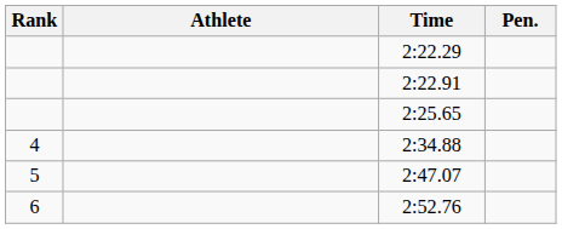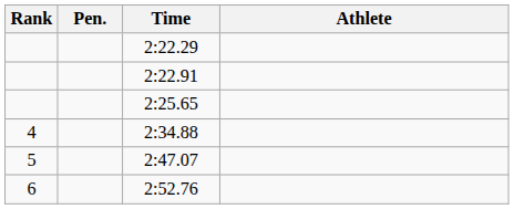columns swapped: Athlete <-> Pen.
